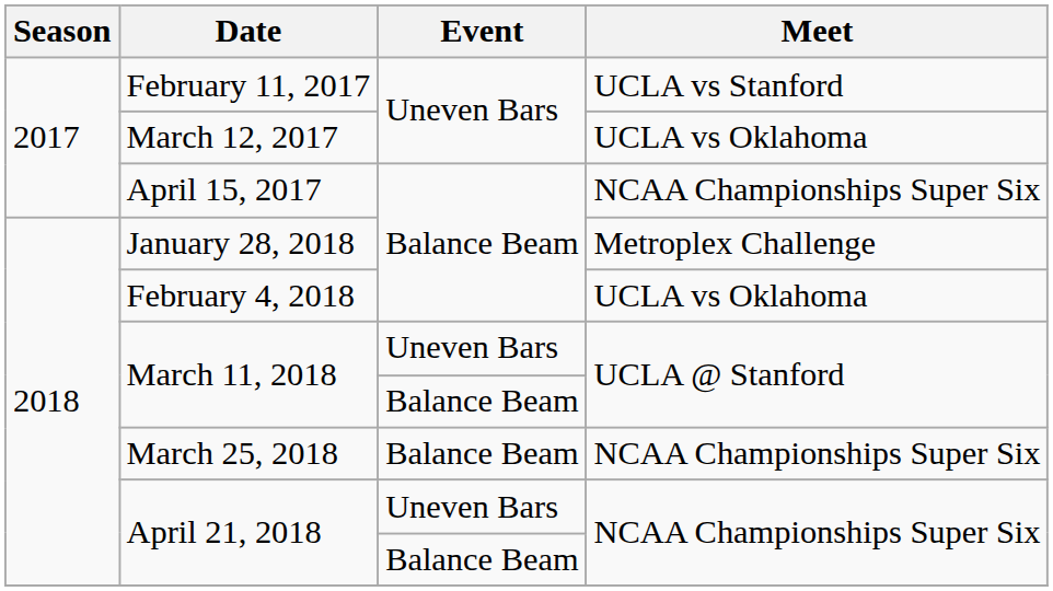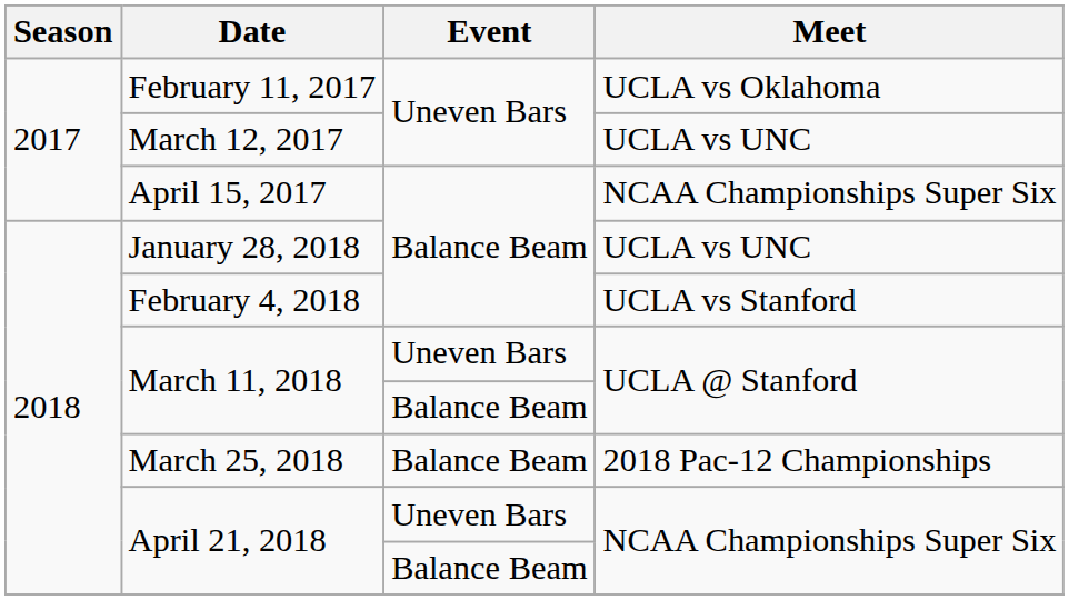February 11, 2017 | Meet: UCLA vs Stanford -> UCLA vs Oklahoma
March 12, 2017 | Meet: UCLA vs Oklahoma -> UCLA vs UNC
January 28, 2018 | Meet: Metroplex Challenge -> UCLA vs UNC
February 4, 2018 | Meet: UCLA vs Oklahoma -> UCLA vs Stanford
March 25, 2018 | Meet: NCAA Championships Super Six -> 2018 Pac-12 Championships
